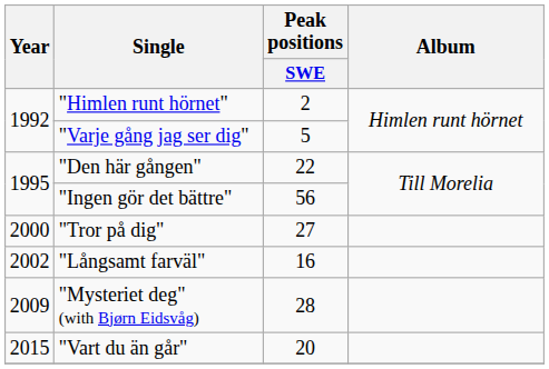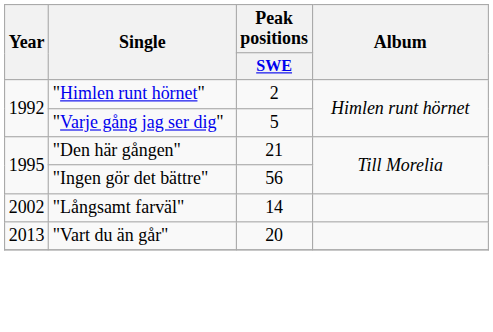"Den här gången" | Peak positions / SWE: 22 -> 21
- row: 2000 | "Tror på dig" | 27
"Långsamt farväl" | Peak positions / SWE: 16 -> 14
- row: 2009 | "Mysteriet deg" (with Bjørn Eidsvåg) | 28
"Vart du än går" | Year: 2015 -> 2013
